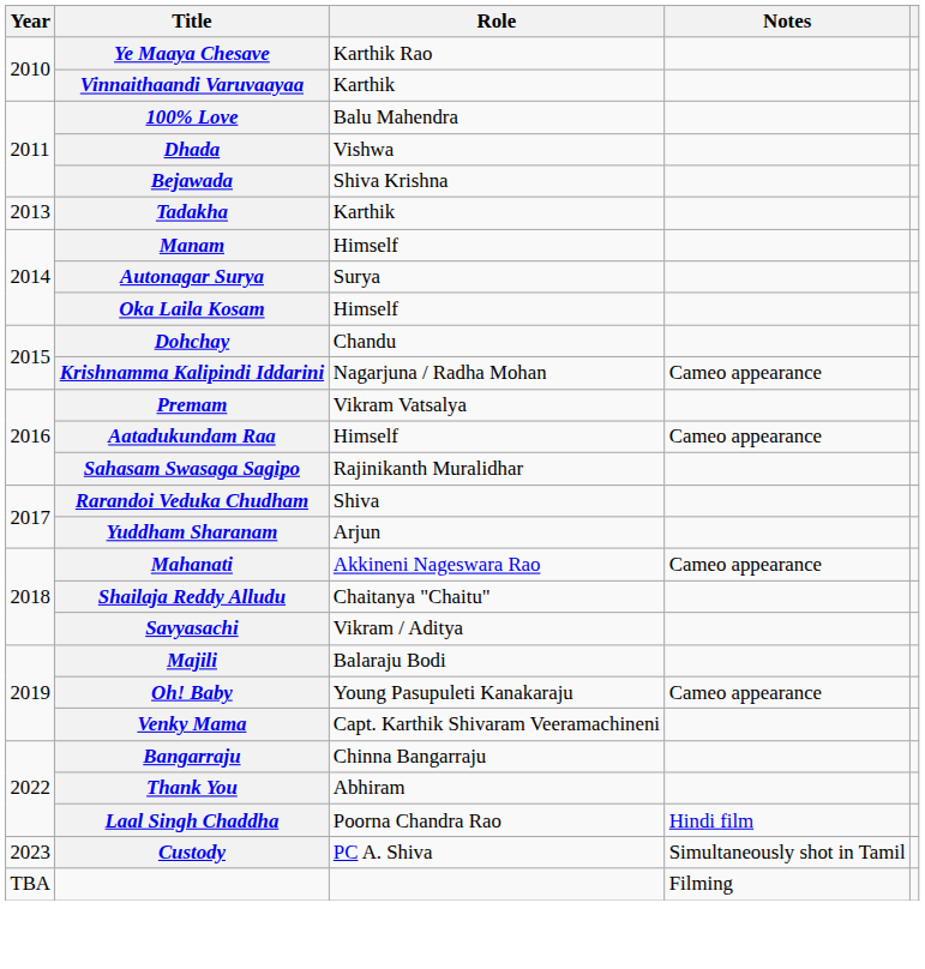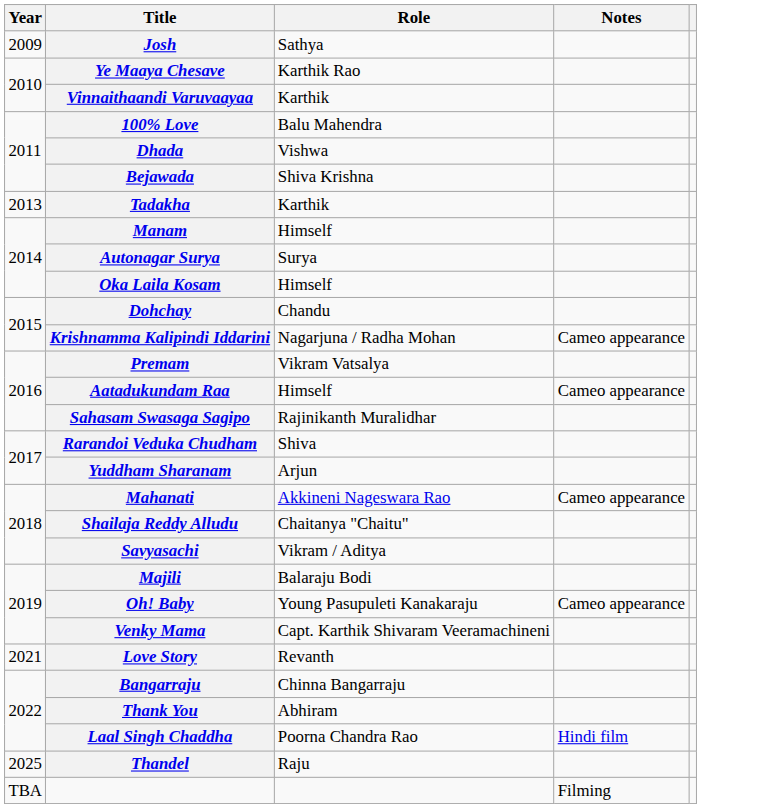+ row: 2009 | Josh | Sathya
+ row: 2021 | Love Story | Revanth
- row: 2023 | Custody | PC A. Shiva | Simultaneously shot in Tamil
+ row: 2025 | Thandel | Raju
